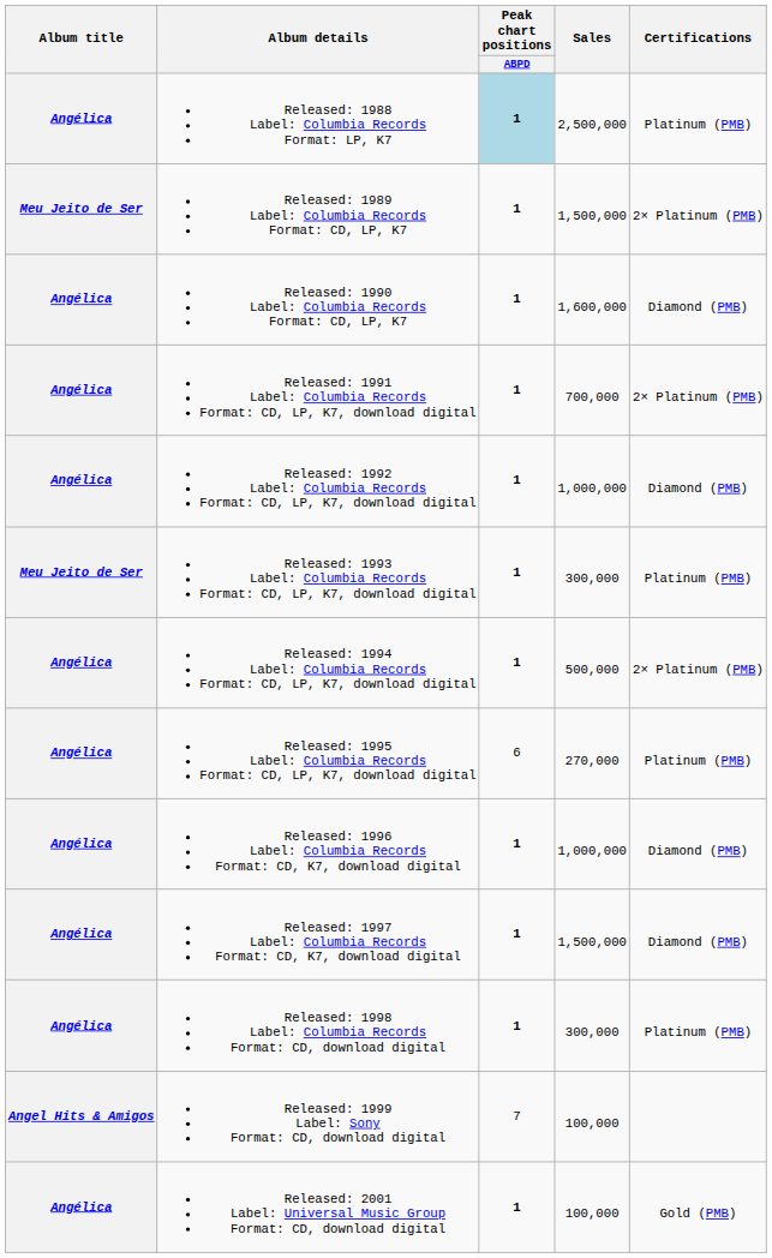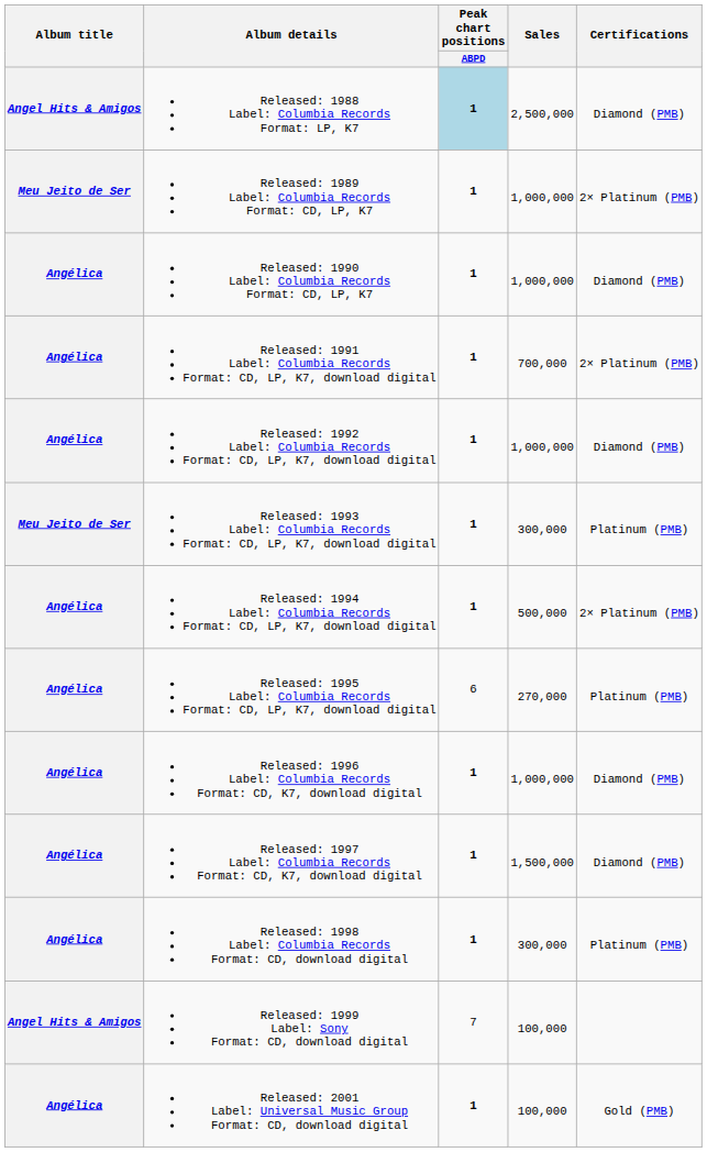Released: 1988 Label: Columbia Records Format: LP, K7 | Album title: Angélica -> Angel Hits & Amigos
Released: 1988 Label: Columbia Records Format: LP, K7 | Certifications: Platinum (PMB) -> Diamond (PMB)
Released: 1989 Label: Columbia Records Format: CD, LP, K7 | Sales: 1,500,000 -> 1,000,000
Released: 1990 Label: Columbia Records Format: CD, LP, K7 | Sales: 1,600,000 -> 1,000,000
